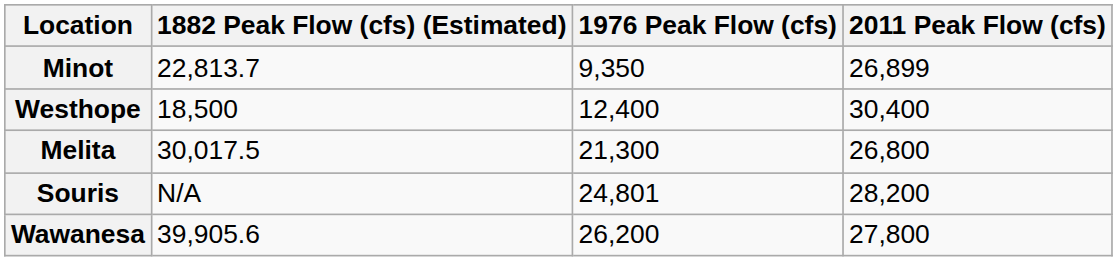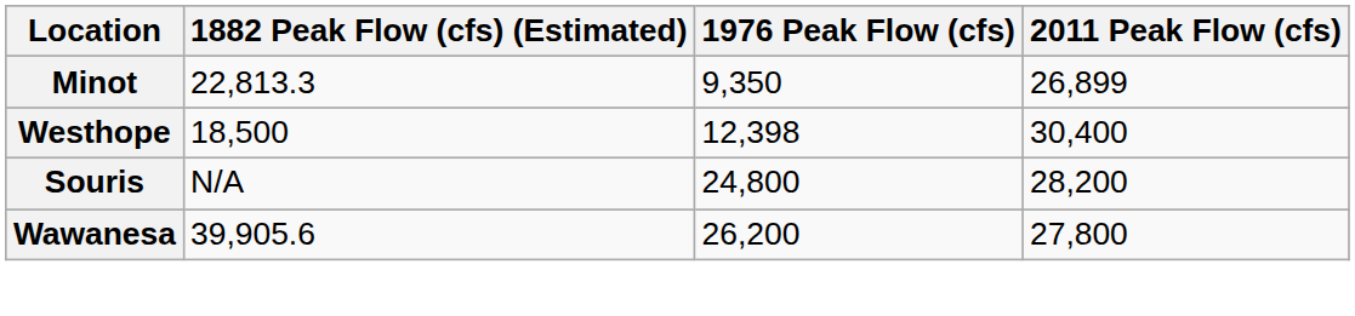Minot | 1882 Peak Flow (cfs) (Estimated): 22,813.7 -> 22,813.3
Westhope | 1976 Peak Flow (cfs): 12,400 -> 12,398
- row: Melita | 30,017.5 | 21,300 | 26,800
Souris | 1976 Peak Flow (cfs): 24,801 -> 24,800
